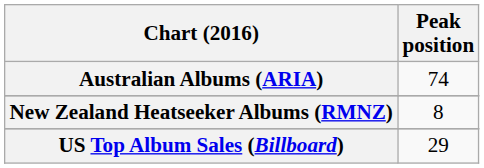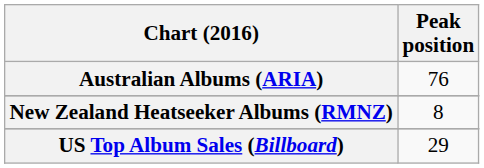Australian Albums (ARIA) | Peak position: 74 -> 76
